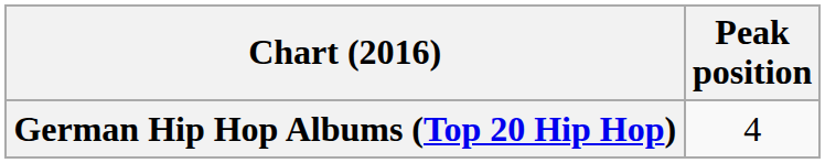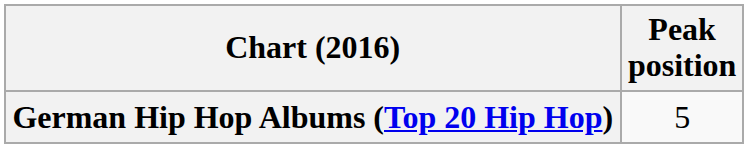German Hip Hop Albums (Top 20 Hip Hop) | Peak position: 4 -> 5
